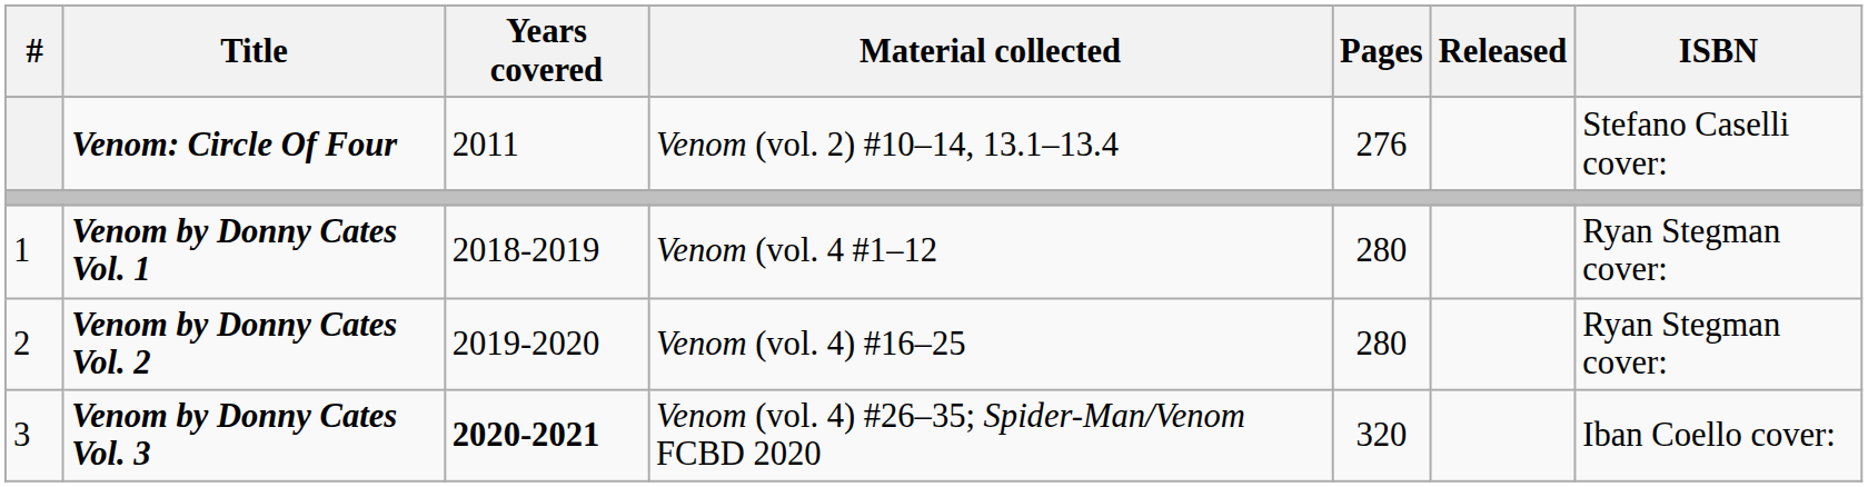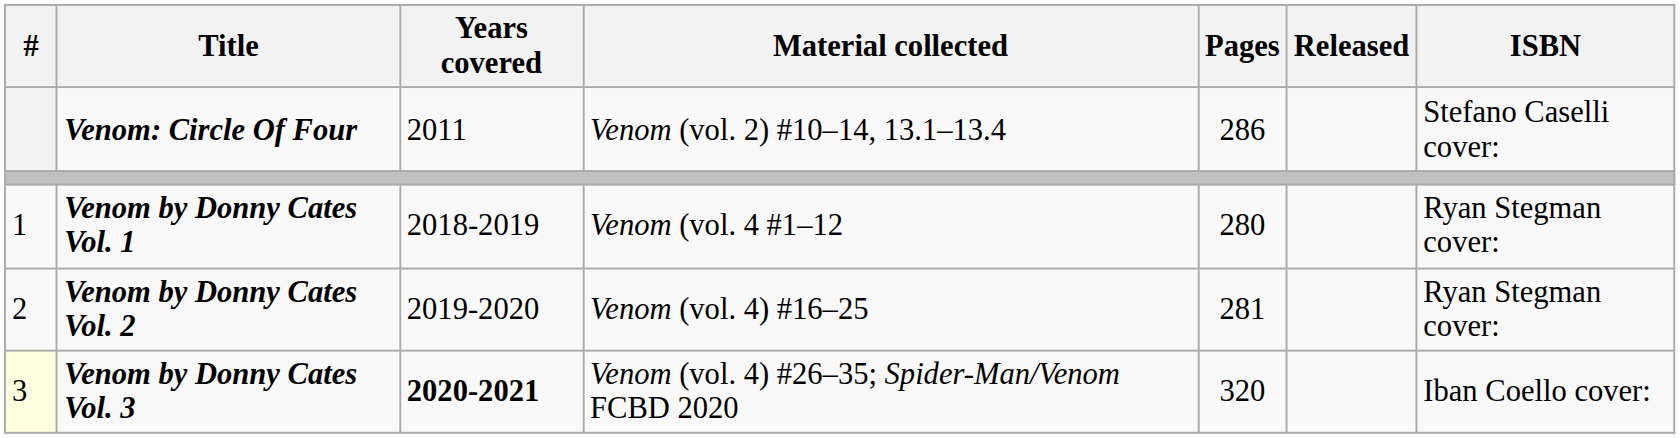Venom: Circle Of Four | Pages: 276 -> 286
Venom by Donny Cates Vol. 2 | Pages: 280 -> 281
Venom by Donny Cates Vol. 3 | #: no background -> lightyellow background
